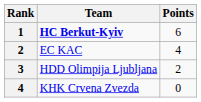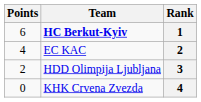columns swapped: Rank <-> Points
